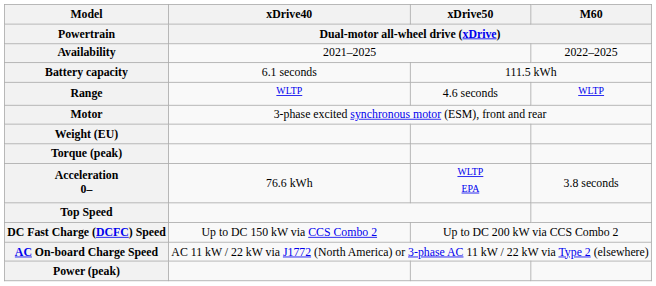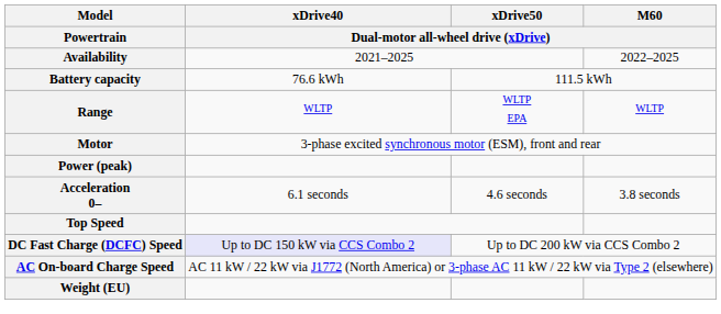Battery capacity | xDrive40 / Dual-motor all-wheel drive (xDrive): 6.1 seconds -> 76.6 kWh
Range | xDrive50 / Dual-motor all-wheel drive (xDrive): 4.6 seconds -> WLTP EPA
rows swapped: Power (peak) <-> Weight (EU)
- row: Torque (peak)
Acceleration 0– | xDrive40 / Dual-motor all-wheel drive (xDrive): 76.6 kWh -> 6.1 seconds
Acceleration 0– | xDrive50 / Dual-motor all-wheel drive (xDrive): WLTP EPA -> 4.6 seconds
DC Fast Charge (DCFC) Speed | xDrive40 / Dual-motor all-wheel drive (xDrive): no background -> lavender background
